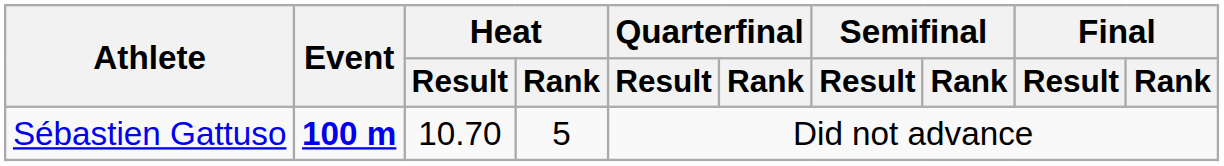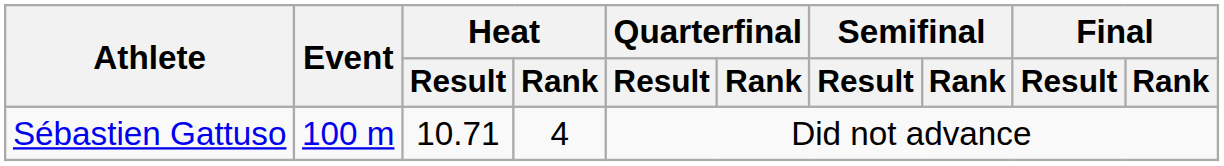Sébastien Gattuso | Event: bold -> normal
Sébastien Gattuso | Heat / Result: 10.70 -> 10.71
Sébastien Gattuso | Heat / Rank: 5 -> 4
